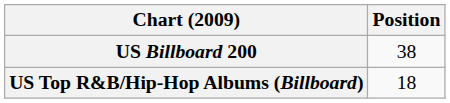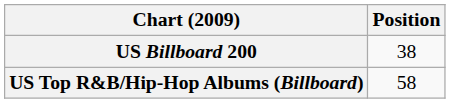US Top R&B/Hip-Hop Albums (Billboard) | Position: 18 -> 58
